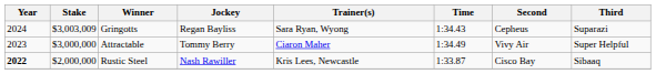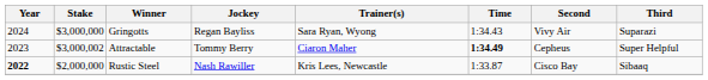Gringotts | Stake: $3,003,009 -> $3,000,000
Gringotts | Second: Cepheus -> Vivy Air
Attractable | Stake: $3,000,000 -> $3,000,002
Attractable | Time: normal -> bold
Attractable | Second: Vivy Air -> Cepheus
